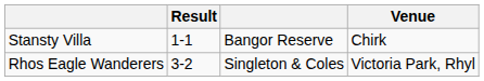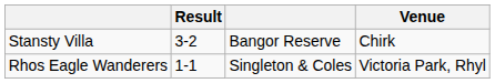Stansty Villa | Result: 1-1 -> 3-2
Rhos Eagle Wanderers | Result: 3-2 -> 1-1
